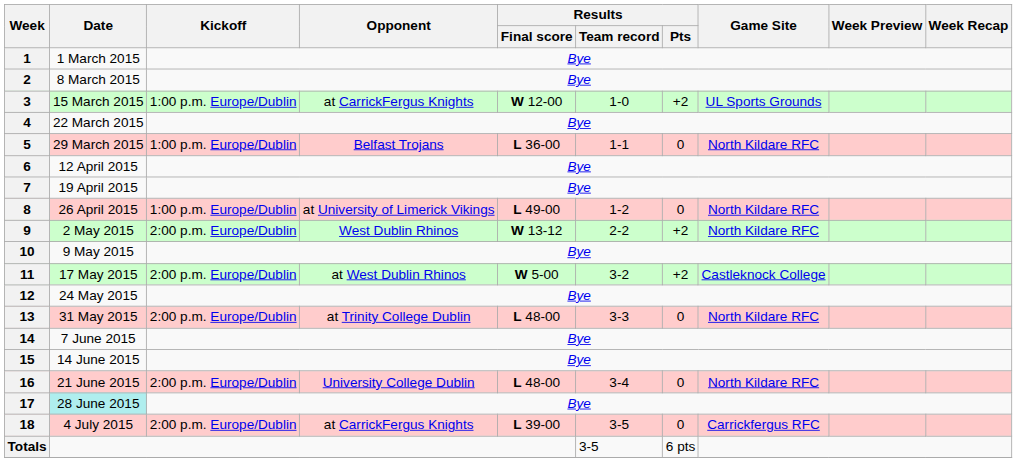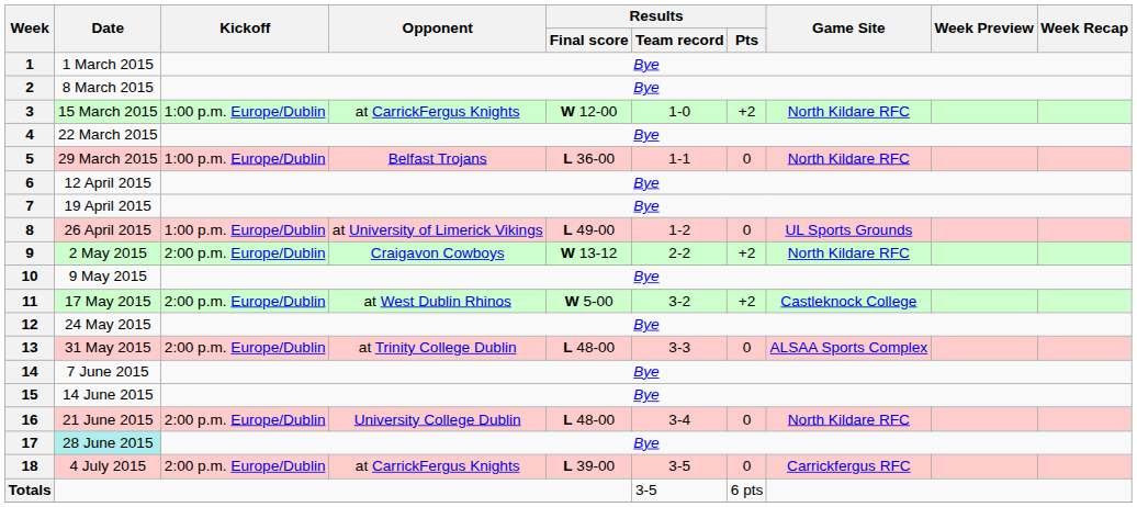3 | Game Site: UL Sports Grounds -> North Kildare RFC
8 | Game Site: North Kildare RFC -> UL Sports Grounds
9 | Opponent: West Dublin Rhinos -> Craigavon Cowboys
13 | Game Site: North Kildare RFC -> ALSAA Sports Complex
